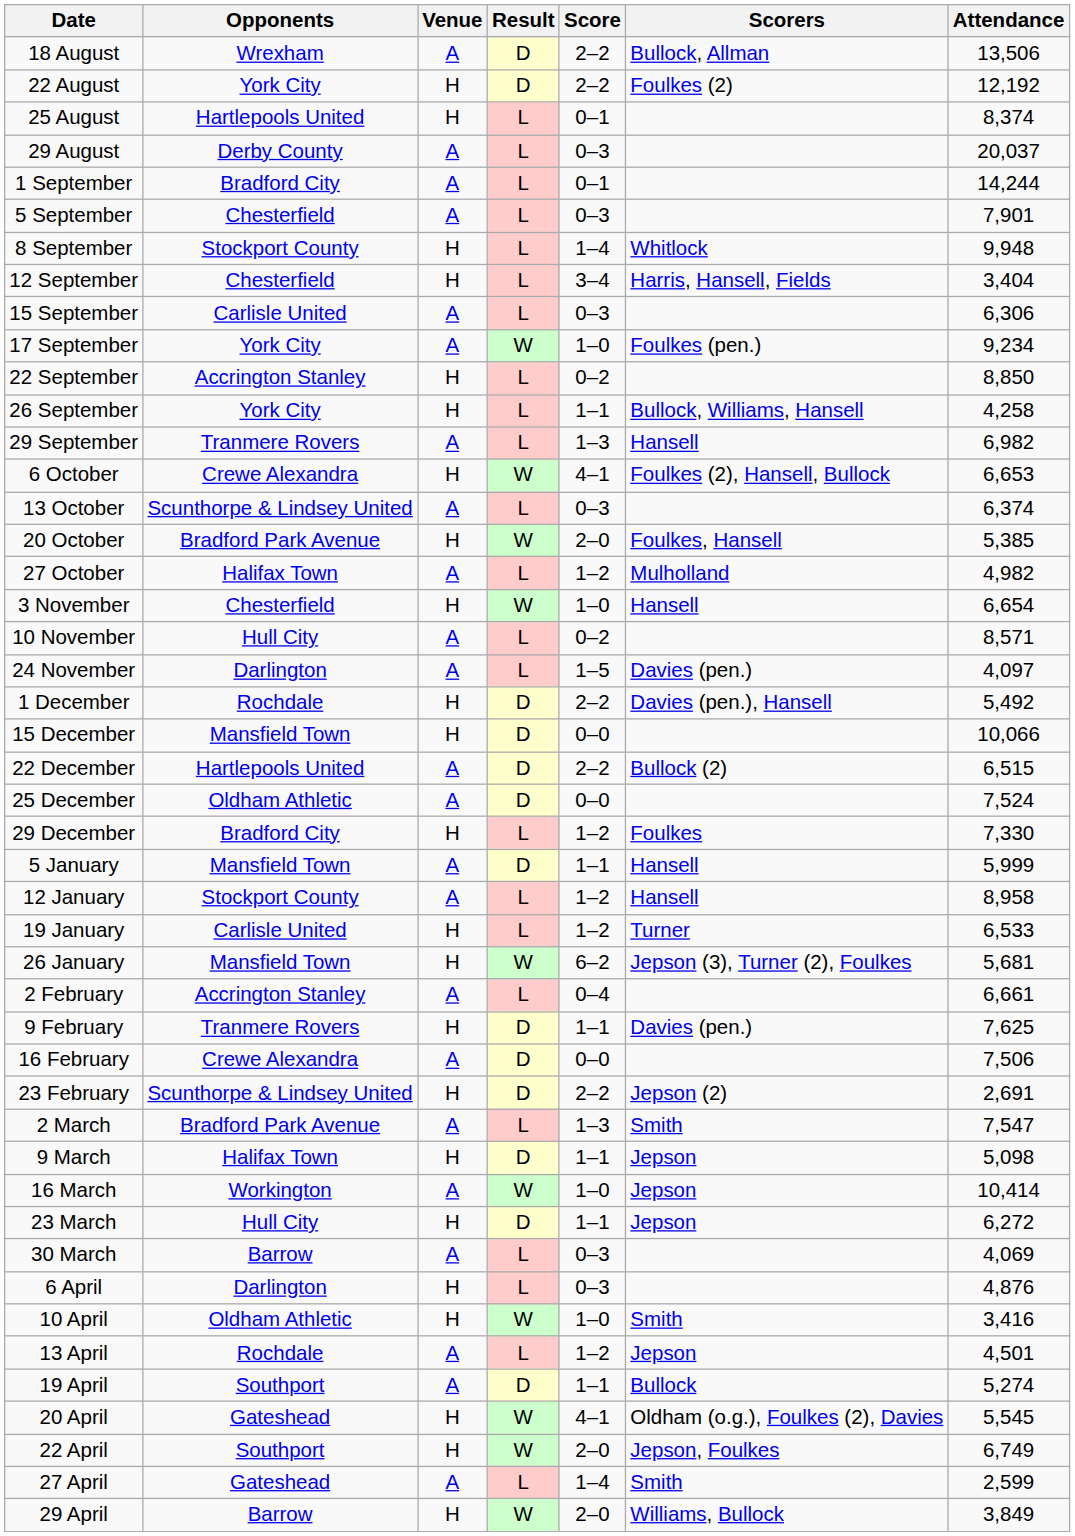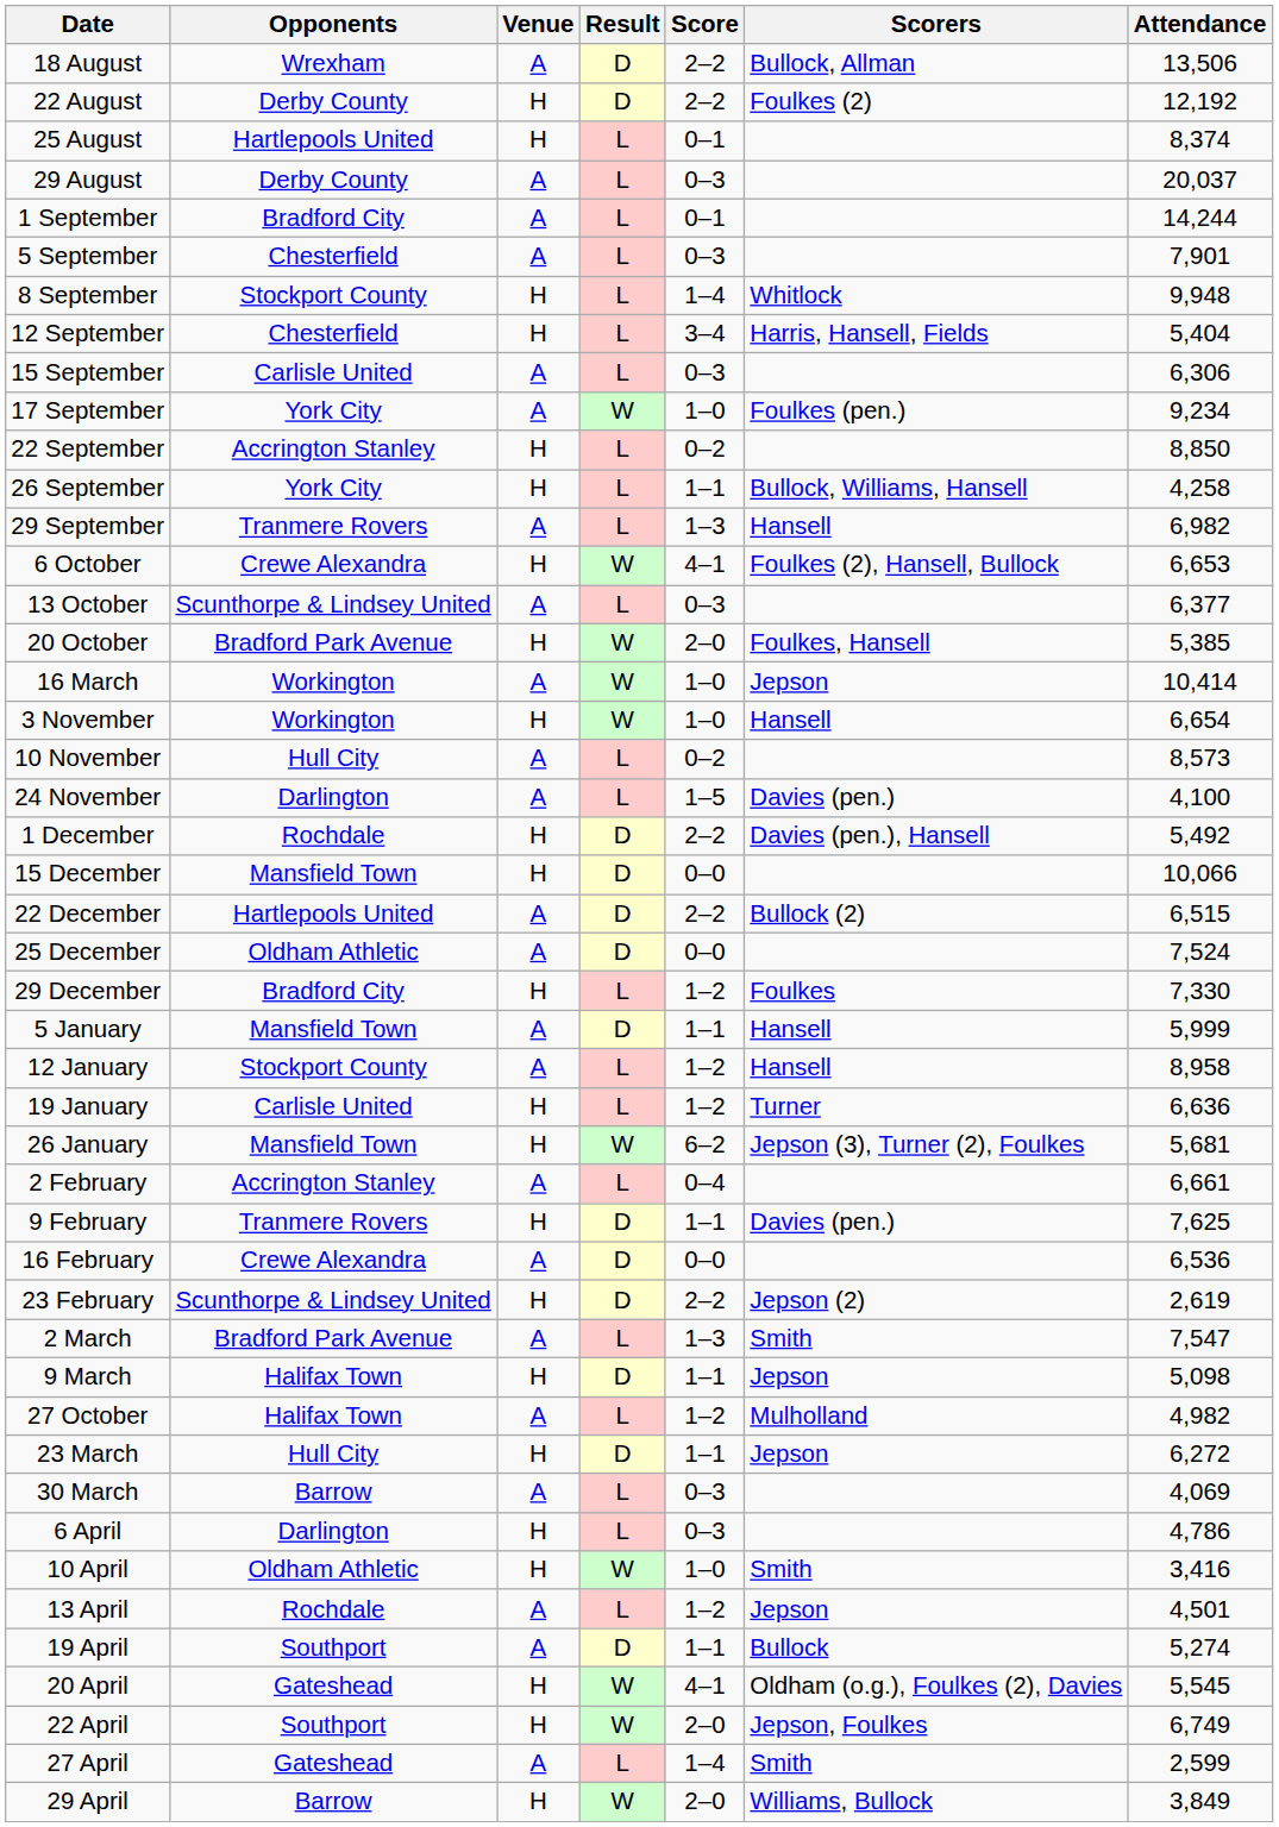22 August | Opponents: York City -> Derby County
12 September | Attendance: 3,404 -> 5,404
13 October | Attendance: 6,374 -> 6,377
rows swapped: 27 October <-> 16 March
3 November | Opponents: Chesterfield -> Workington
10 November | Attendance: 8,571 -> 8,573
24 November | Attendance: 4,097 -> 4,100
19 January | Attendance: 6,533 -> 6,636
16 February | Attendance: 7,506 -> 6,536
23 February | Attendance: 2,691 -> 2,619
6 April | Attendance: 4,876 -> 4,786
